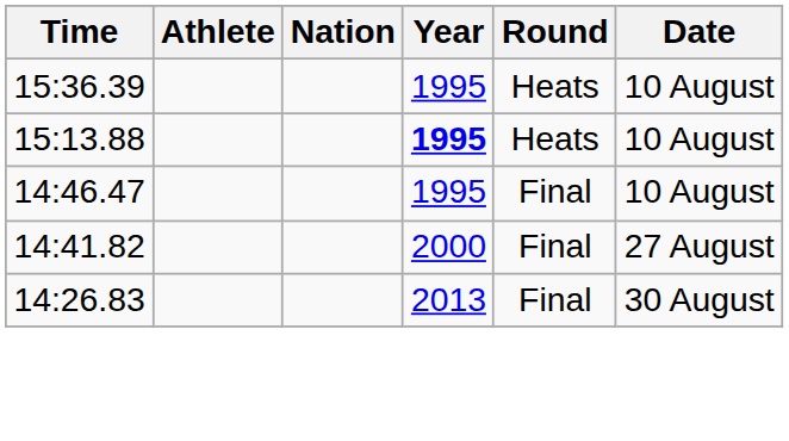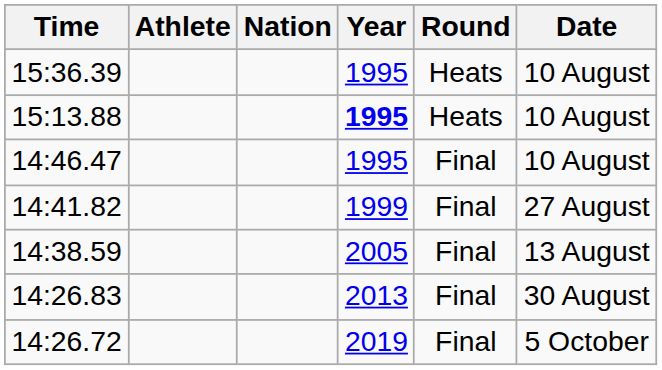14:41.82 | Year: 2000 -> 1999
+ row: 14:38.59 | 2005 | Final | 13 August
+ row: 14:26.72 | 2019 | Final | 5 October
